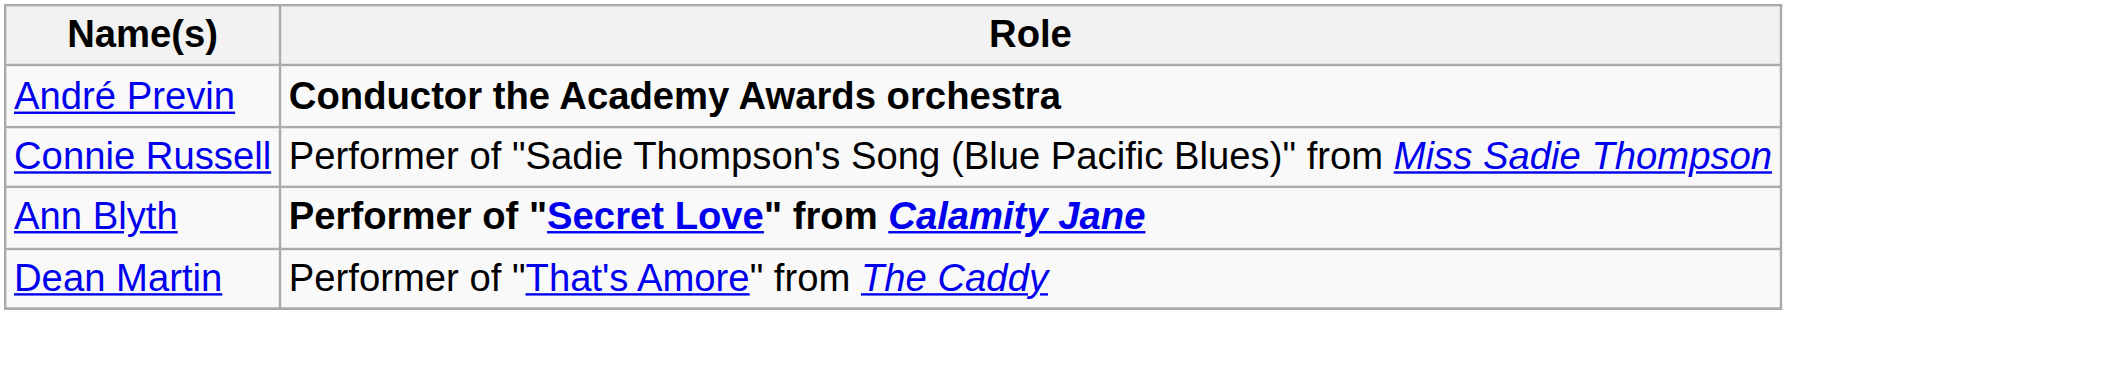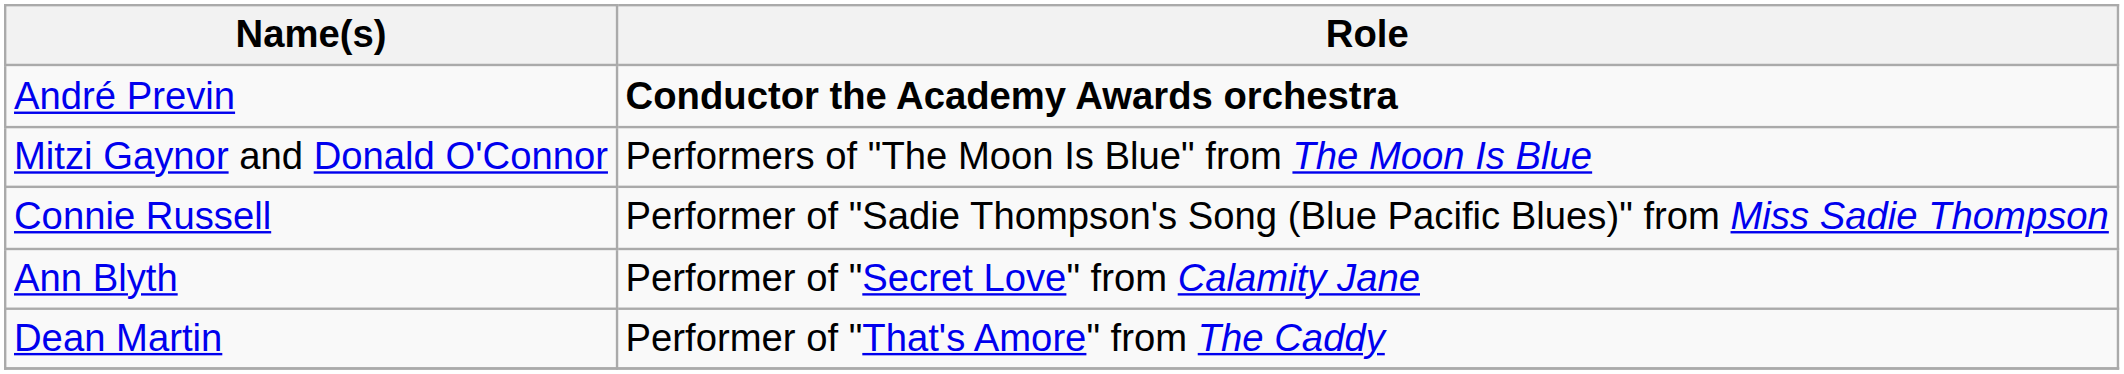+ row: Mitzi Gaynor and Donald O'Connor | Performers of "The Moon Is Blue" from The Moon Is Blue
Ann Blyth | Role: bold -> normal
